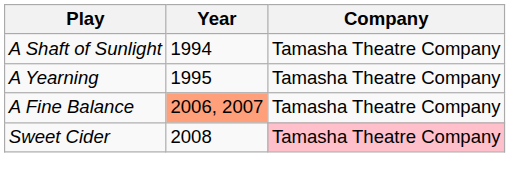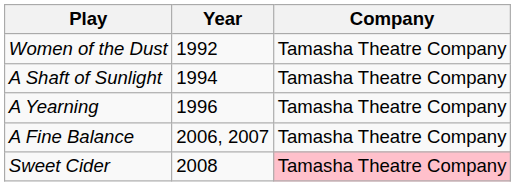+ row: Women of the Dust | 1992 | Tamasha Theatre Company
A Yearning | Year: 1995 -> 1996
A Fine Balance | Year: lightsalmon background -> no background
